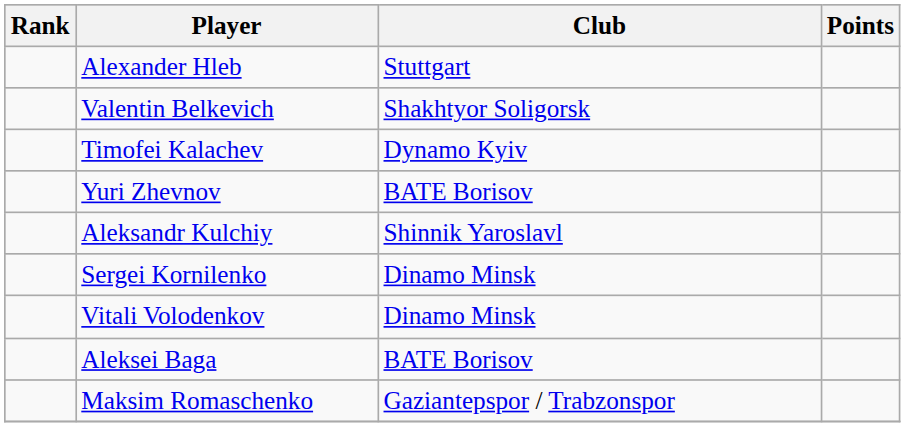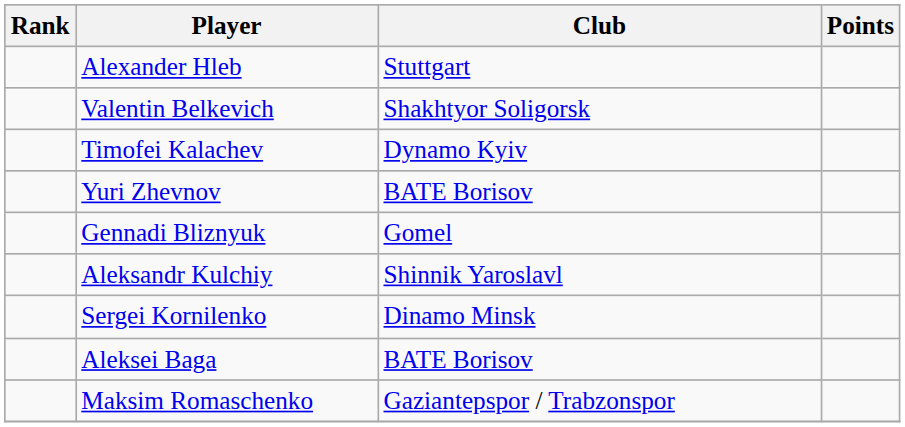+ row: Gennadi Bliznyuk | Gomel
- row: Vitali Volodenkov | Dinamo Minsk
